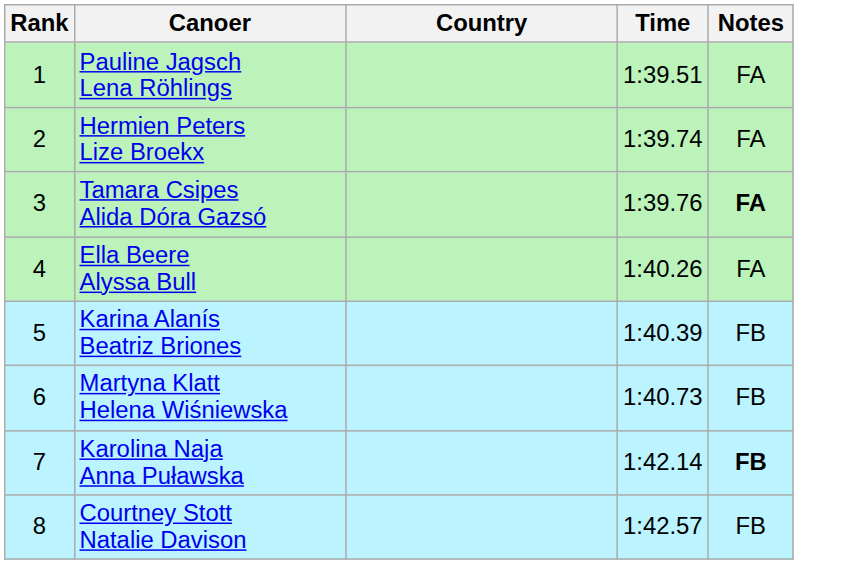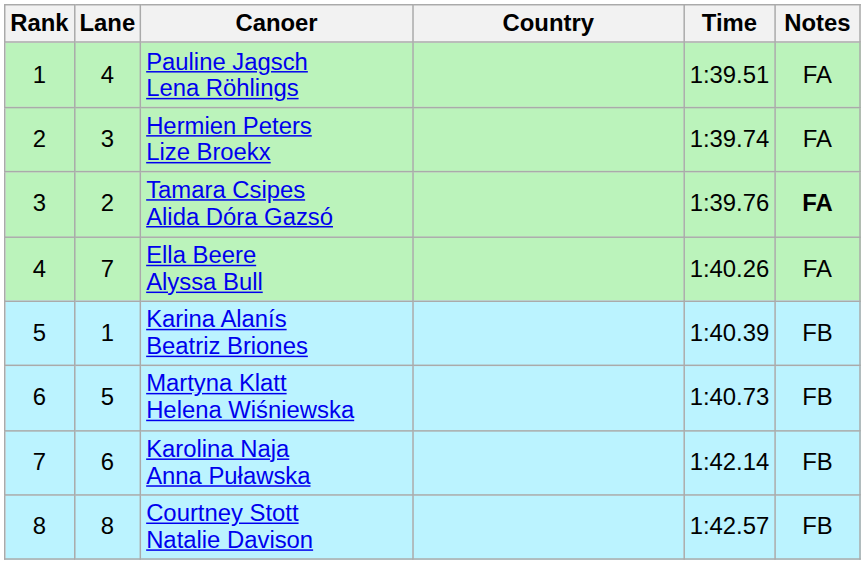+ column: Lane | 4 | 3 | 2 | 7 | 1 | 5 | 6 | 8
Karolina Naja Anna Puławska | Notes: bold -> normal
